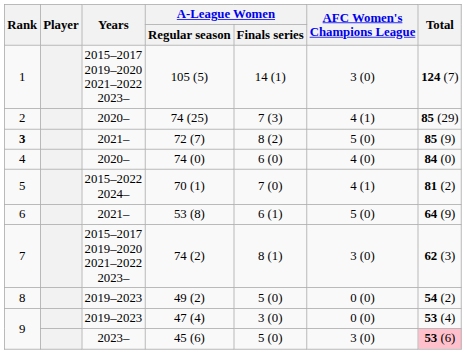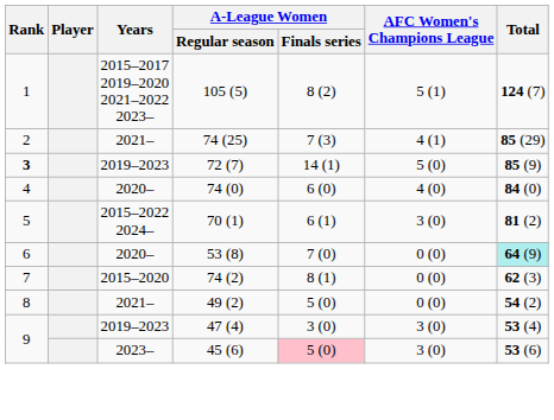105 (5) | A-League Women / Finals series: 14 (1) -> 8 (2)
105 (5) | AFC Women's Champions League: 3 (0) -> 5 (1)
74 (25) | Years: 2020– -> 2021–
72 (7) | Years: 2021– -> 2019–2023
72 (7) | A-League Women / Finals series: 8 (2) -> 14 (1)
70 (1) | A-League Women / Finals series: 7 (0) -> 6 (1)
70 (1) | AFC Women's Champions League: 4 (1) -> 3 (0)
53 (8) | Years: 2021– -> 2020–
53 (8) | A-League Women / Finals series: 6 (1) -> 7 (0)
53 (8) | AFC Women's Champions League: 5 (0) -> 0 (0)
53 (8) | Total: no background -> paleturquoise background
74 (2) | Years: 2015–2017 2019–2020 2021–2022 2023– -> 2015–2020
74 (2) | AFC Women's Champions League: 3 (0) -> 0 (0)
49 (2) | Years: 2019–2023 -> 2021–
47 (4) | AFC Women's Champions League: 0 (0) -> 3 (0)
45 (6) | A-League Women / Finals series: no background -> pink background
45 (6) | Total: pink background -> no background
